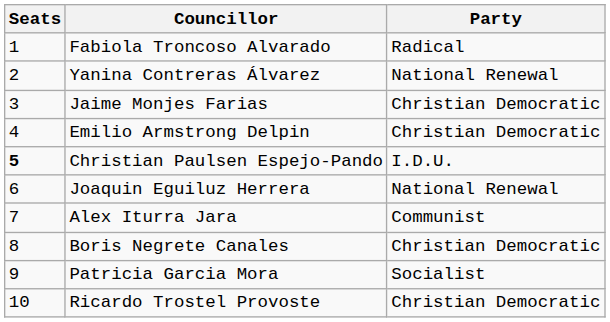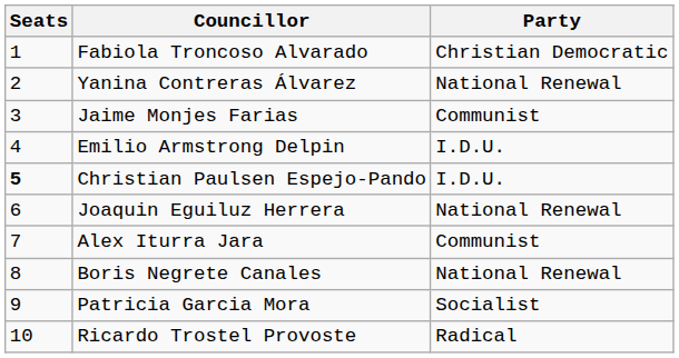Fabiola Troncoso Alvarado | Party: Radical -> Christian Democratic
Jaime Monjes Farias | Party: Christian Democratic -> Communist
Emilio Armstrong Delpin | Party: Christian Democratic -> I.D.U.
Boris Negrete Canales | Party: Christian Democratic -> National Renewal
Ricardo Trostel Provoste | Party: Christian Democratic -> Radical
